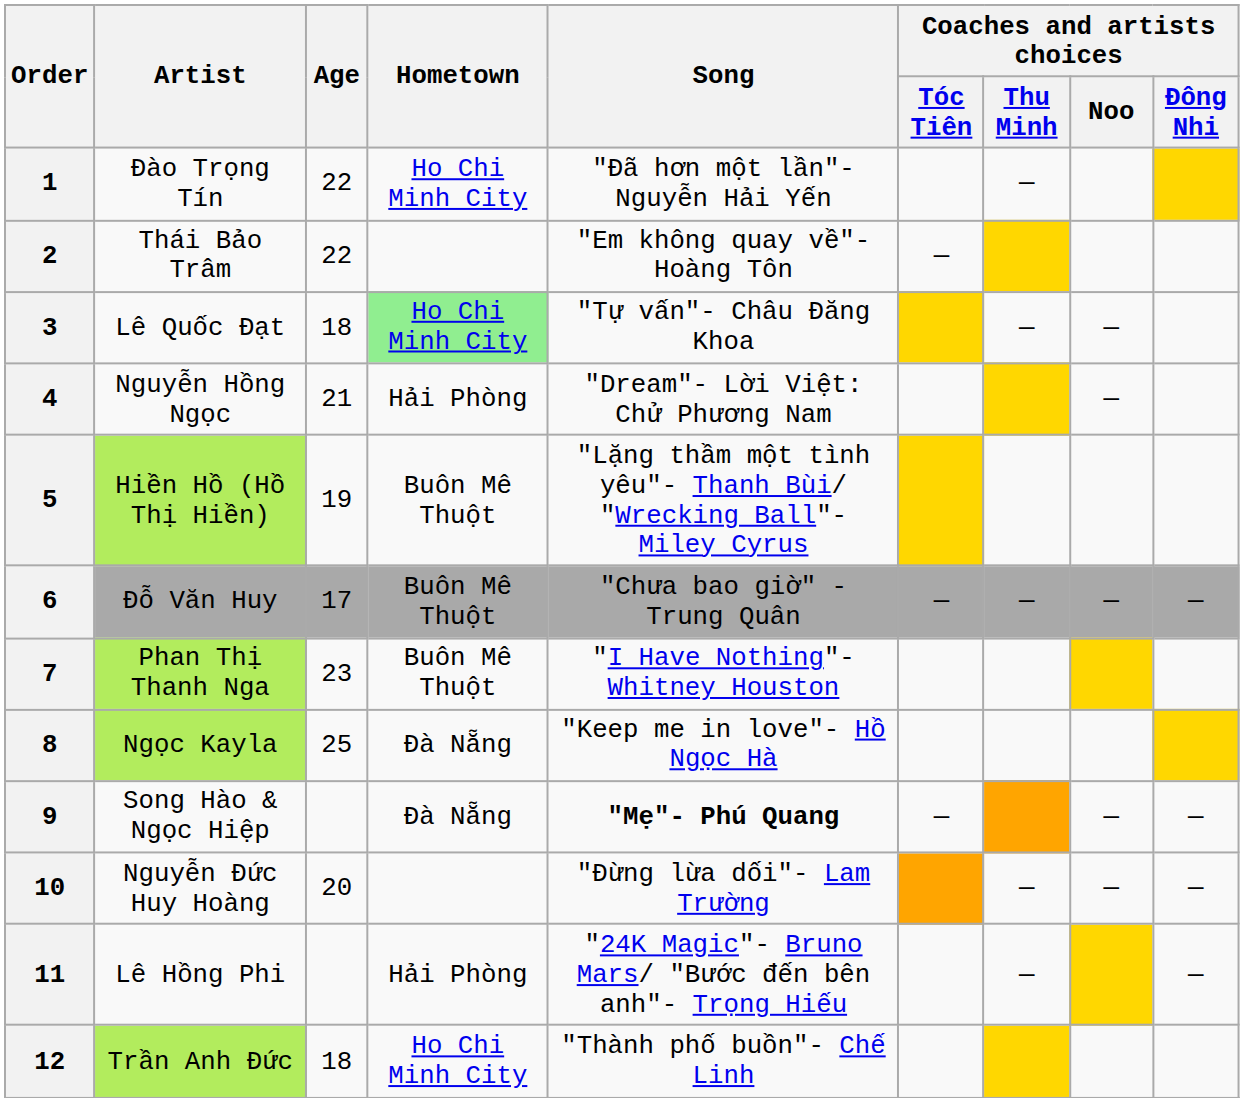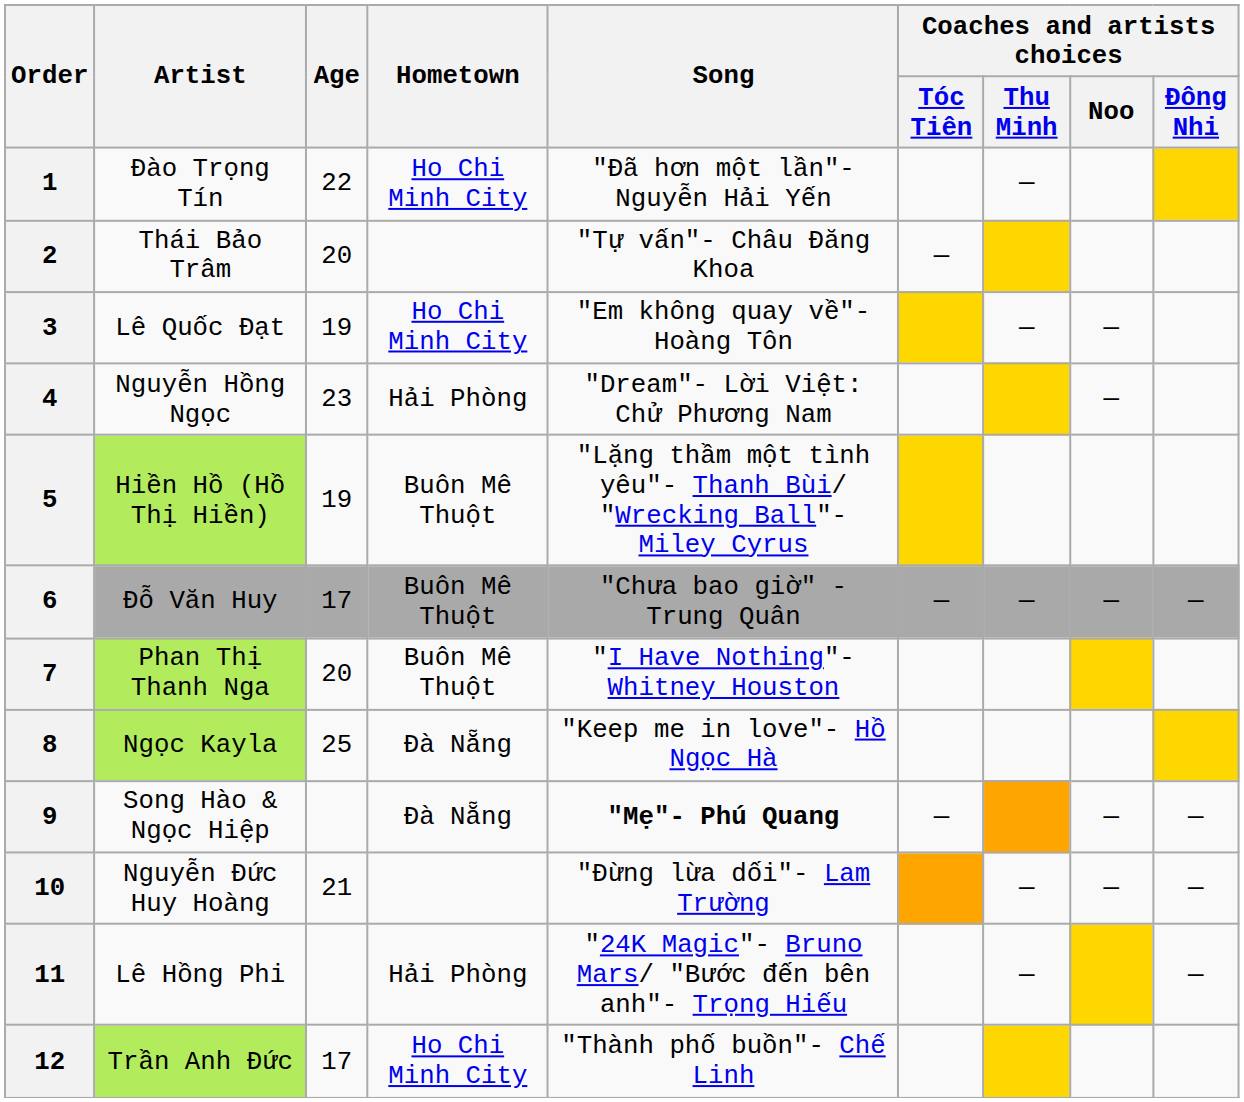2 | Age: 22 -> 20
2 | Song: "Em không quay về"- Hoàng Tôn -> "Tự vấn"- Châu Đăng Khoa
3 | Age: 18 -> 19
3 | Hometown: lightgreen background -> no background
3 | Song: "Tự vấn"- Châu Đăng Khoa -> "Em không quay về"- Hoàng Tôn
4 | Age: 21 -> 23
7 | Age: 23 -> 20
10 | Age: 20 -> 21
12 | Age: 18 -> 17
